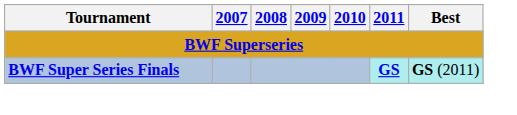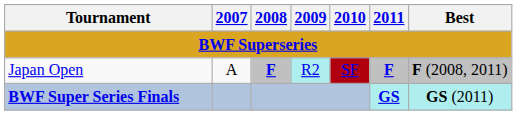+ row: Japan Open | A | F | R2 | SF | F | F (2008, 2011)
